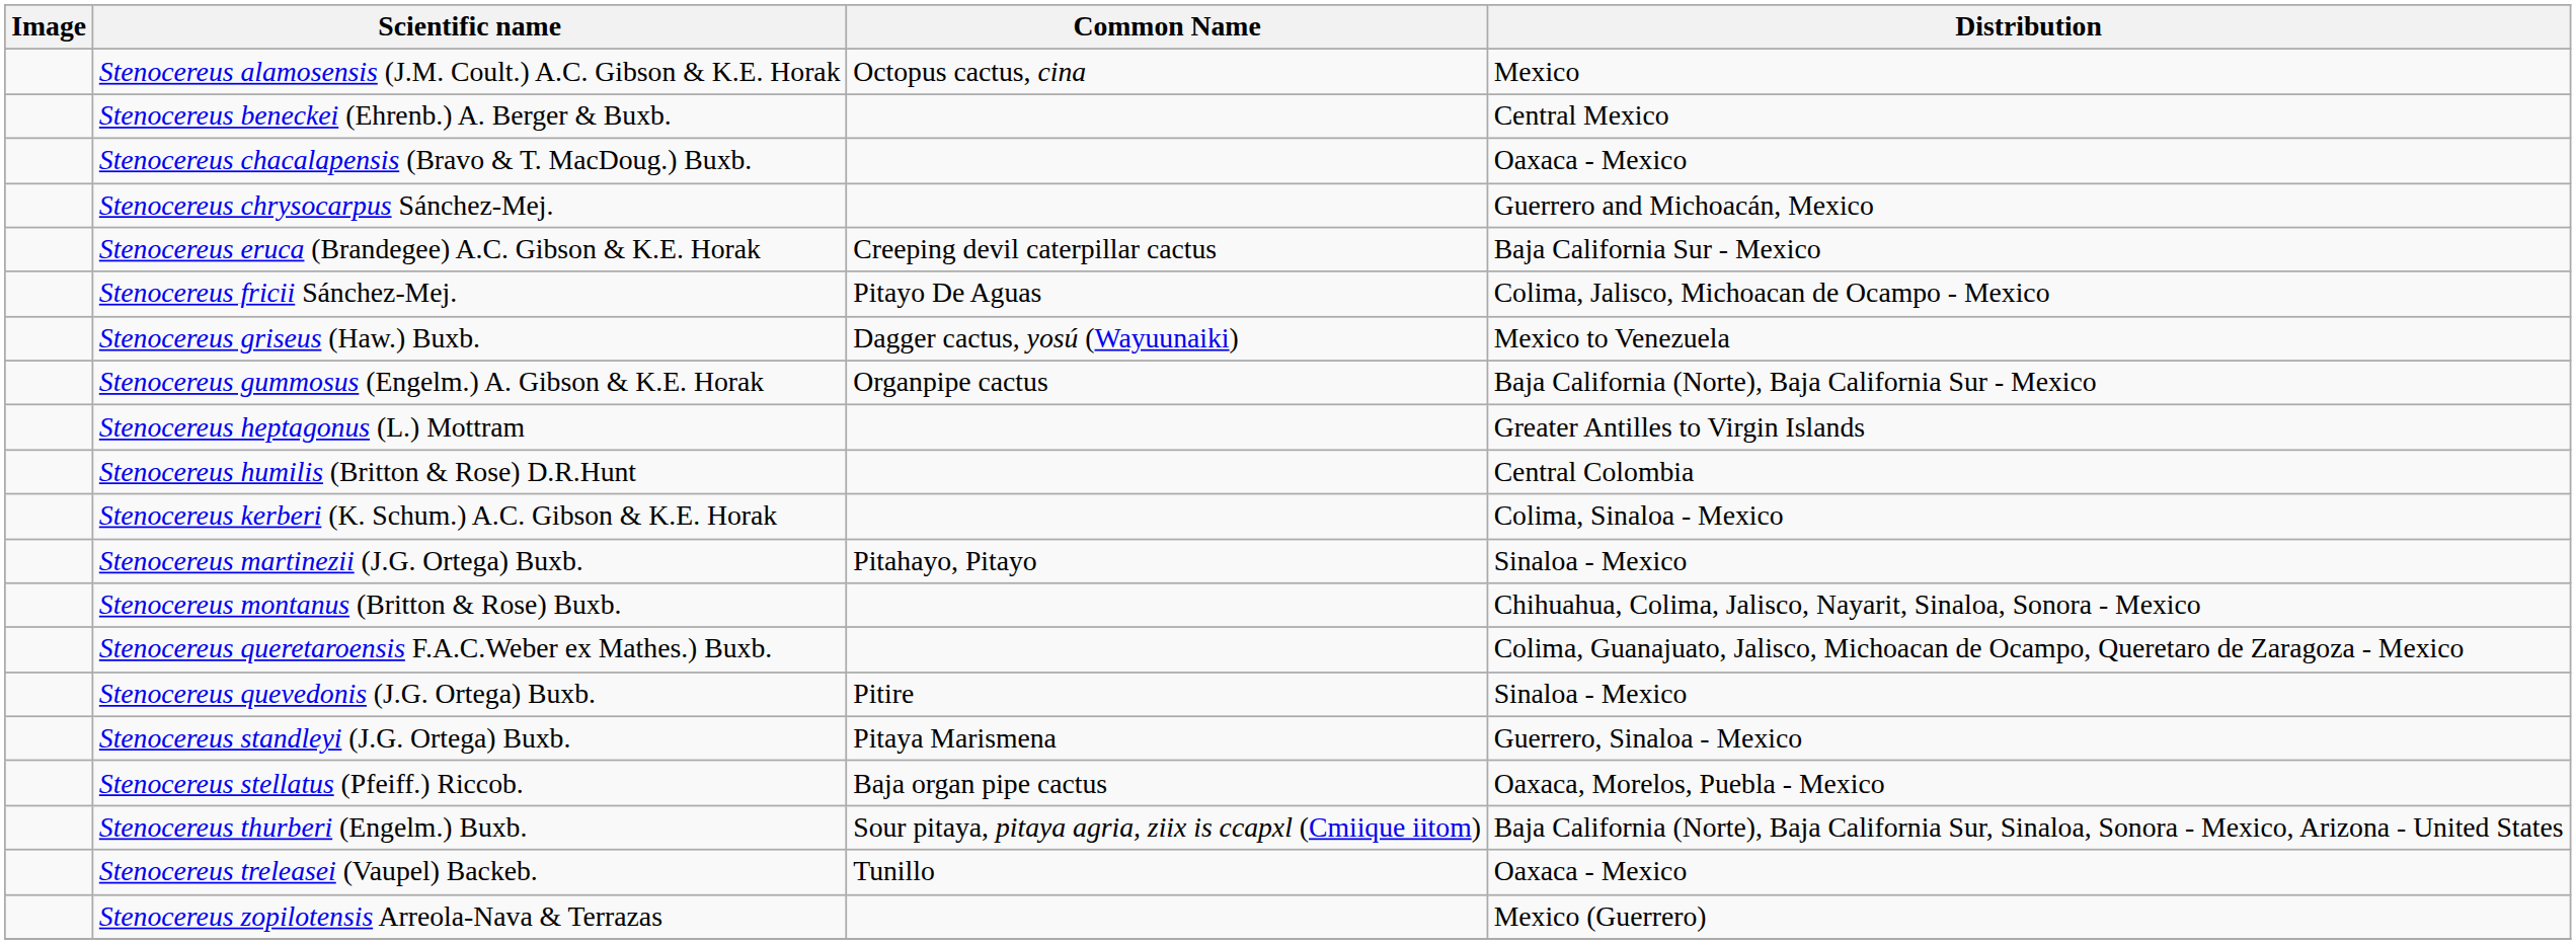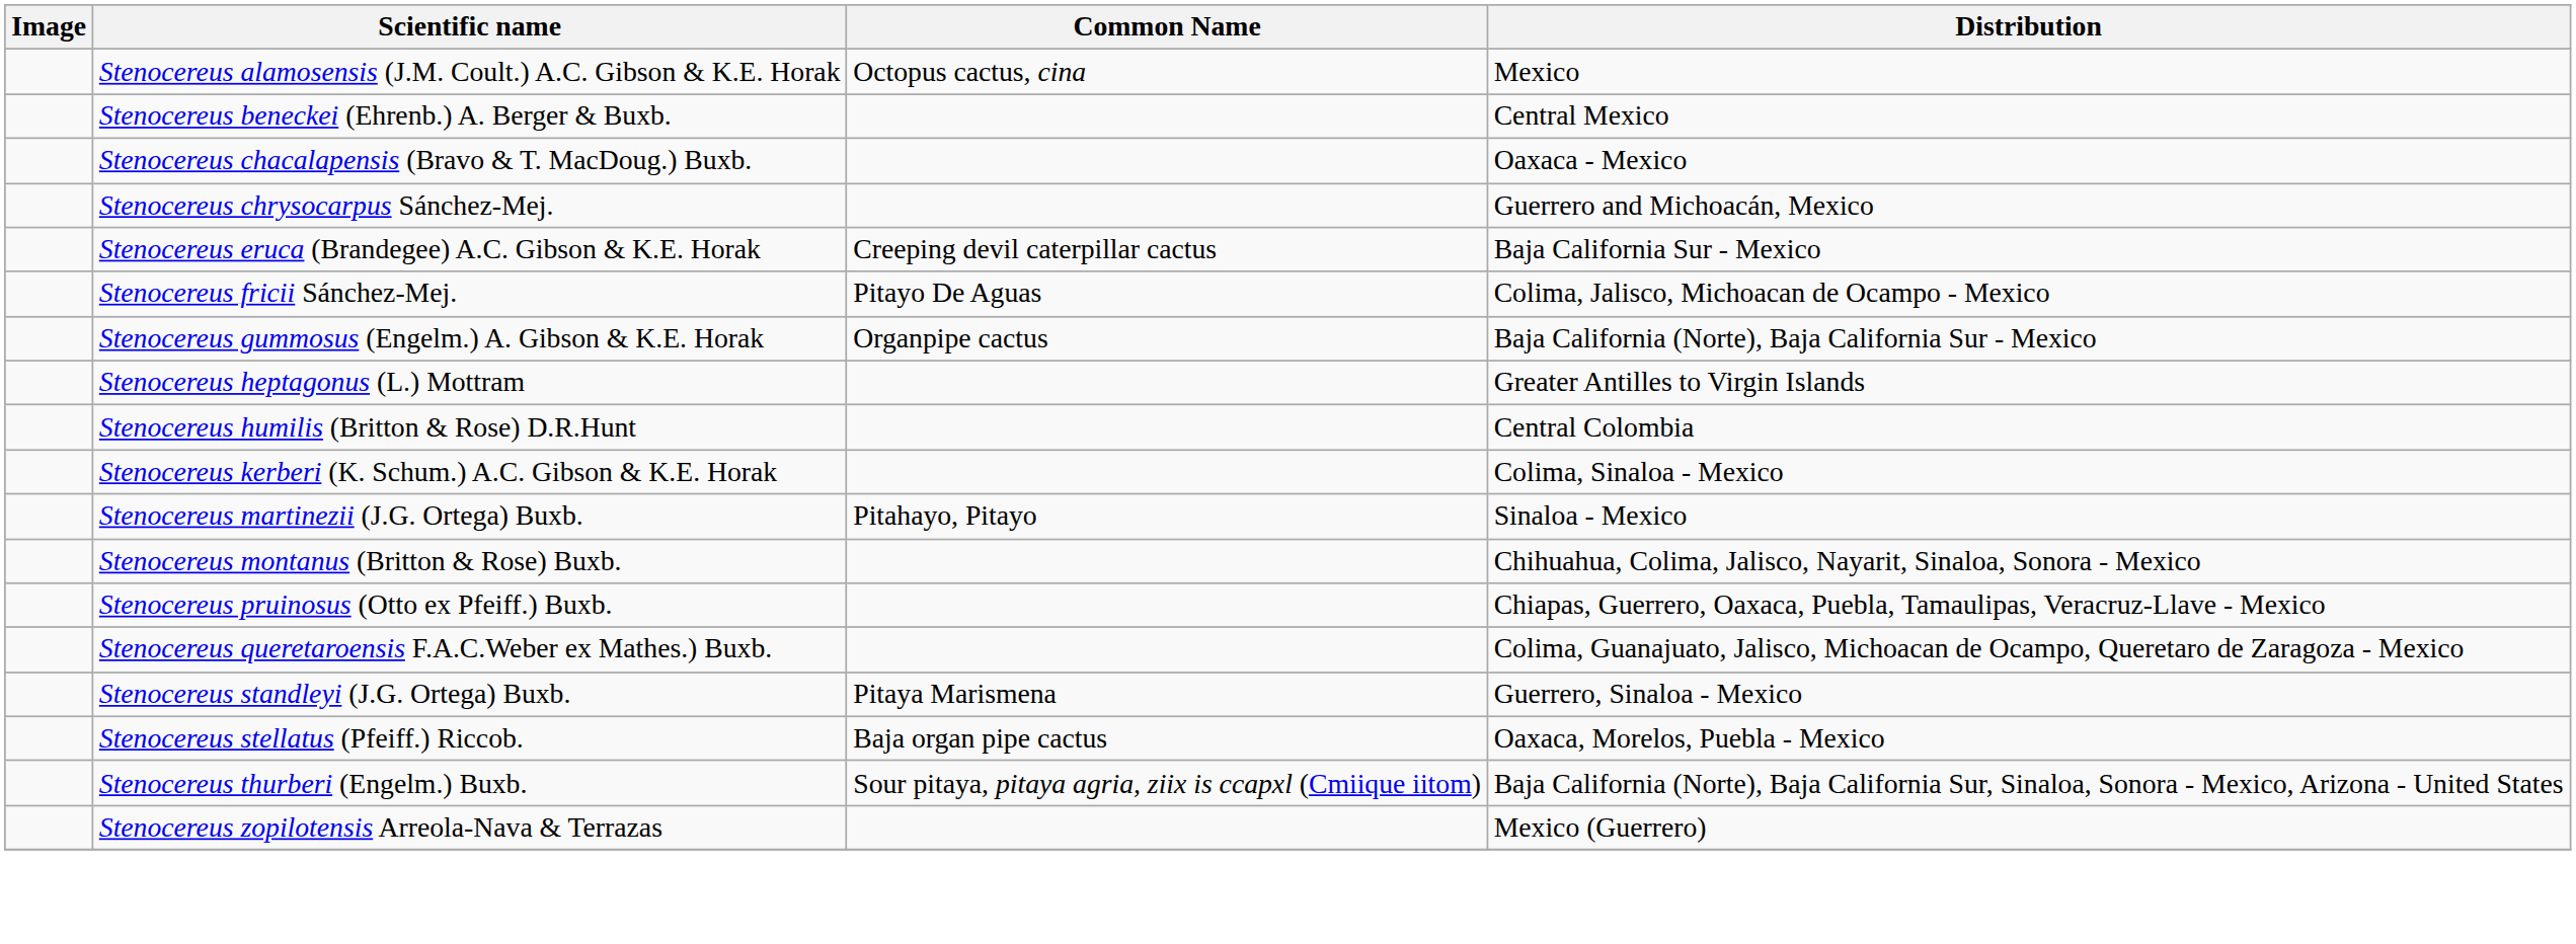- row: Stenocereus griseus (Haw.) Buxb. | Dagger cactus, yosú (Wayuunaiki) | Mexico to Venezuela
+ row: Stenocereus pruinosus (Otto ex Pfeiff.) Buxb. | Chiapas, Guerrero, Oaxaca, Puebla, Tamaulipas, Veracruz-Llave - Mexico
- row: Stenocereus quevedonis (J.G. Ortega) Buxb. | Pitire | Sinaloa - Mexico
- row: Stenocereus treleasei (Vaupel) Backeb. | Tunillo | Oaxaca - Mexico
